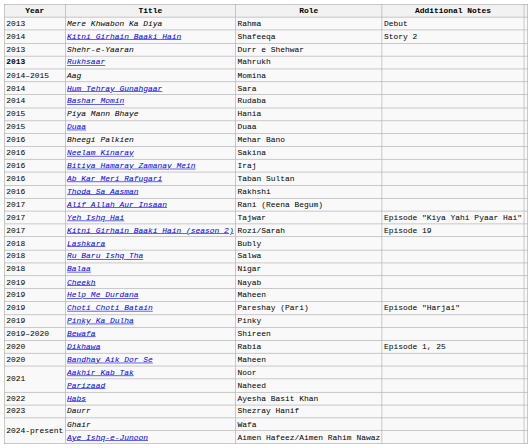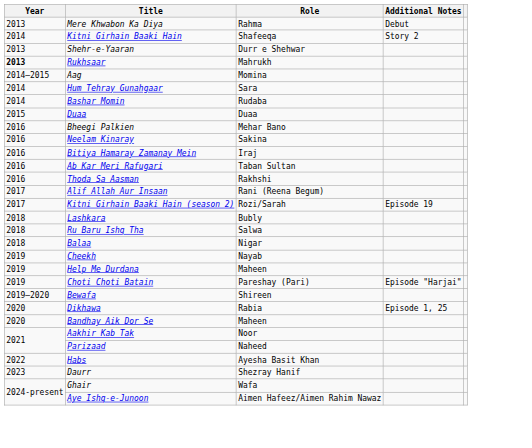- row: 2015 | Piya Mann Bhaye | Hania
- row: 2017 | Yeh Ishq Hai | Tajwar | Episode "Kiya Yahi Pyaar Hai"
- row: 2019 | Pinky Ka Dulha | Pinky
